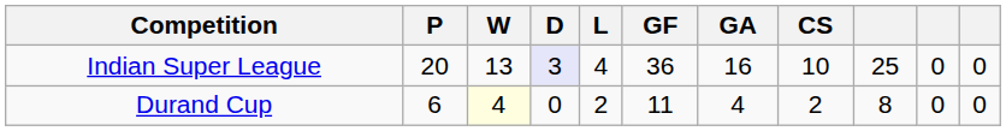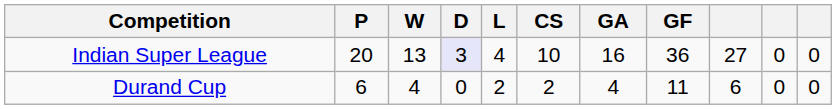columns swapped: GF <-> CS
Indian Super League | column 9: 25 -> 27
Durand Cup | W: lightyellow background -> no background
Durand Cup | column 9: 8 -> 6
